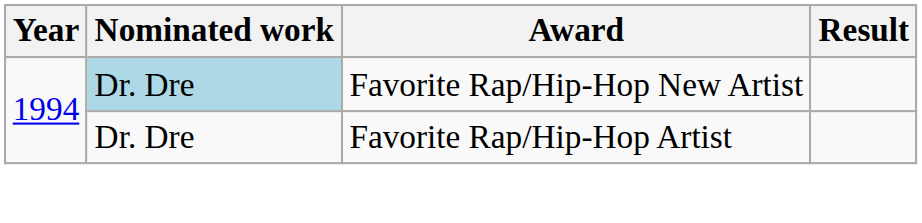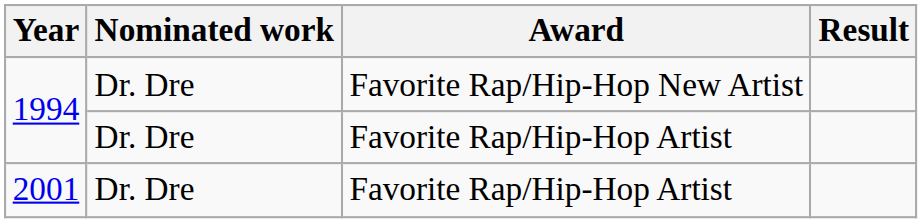1994 / Favorite Rap/Hip-Hop New Artist | Nominated work: lightblue background -> no background
+ row: 2001 | Dr. Dre | Favorite Rap/Hip-Hop Artist
